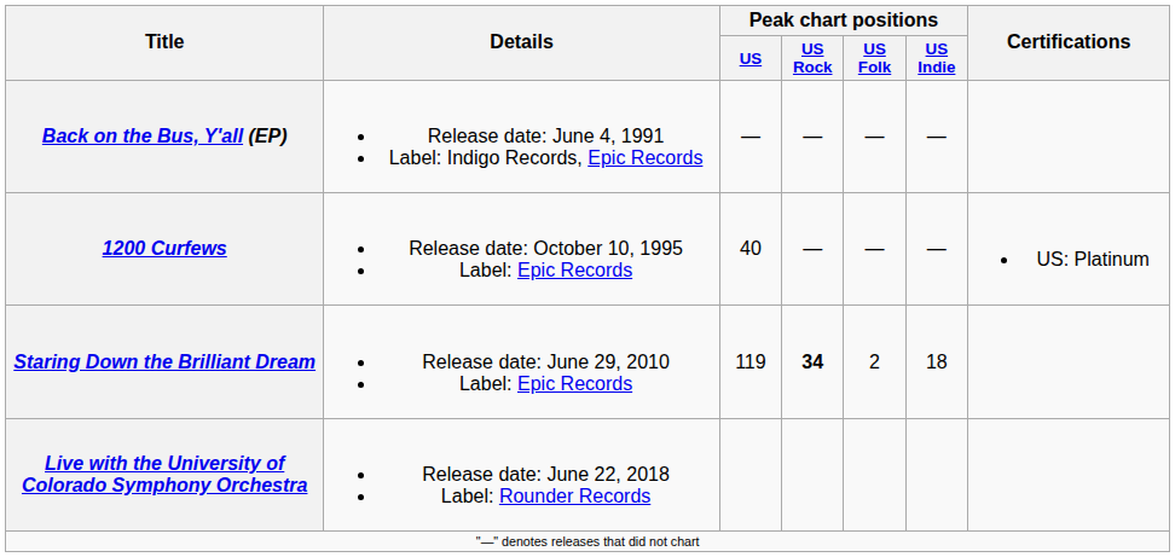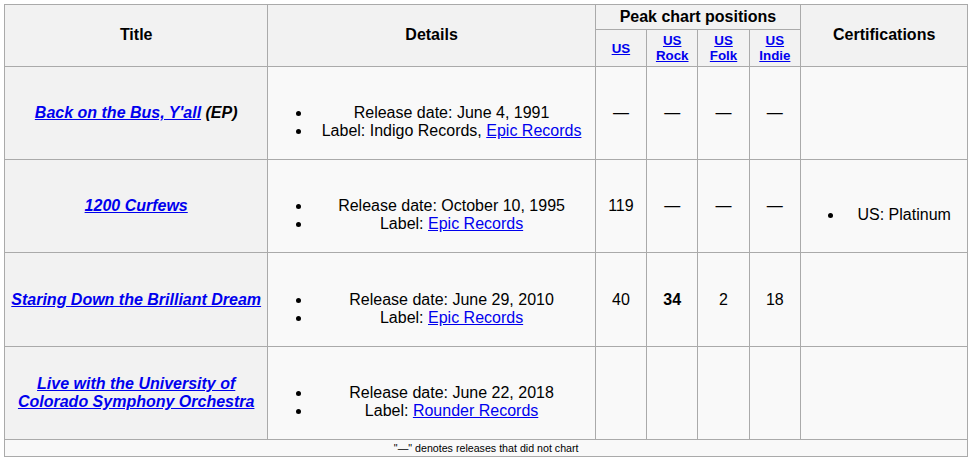1200 Curfews | Peak chart positions / US: 40 -> 119
Staring Down the Brilliant Dream | Peak chart positions / US: 119 -> 40
